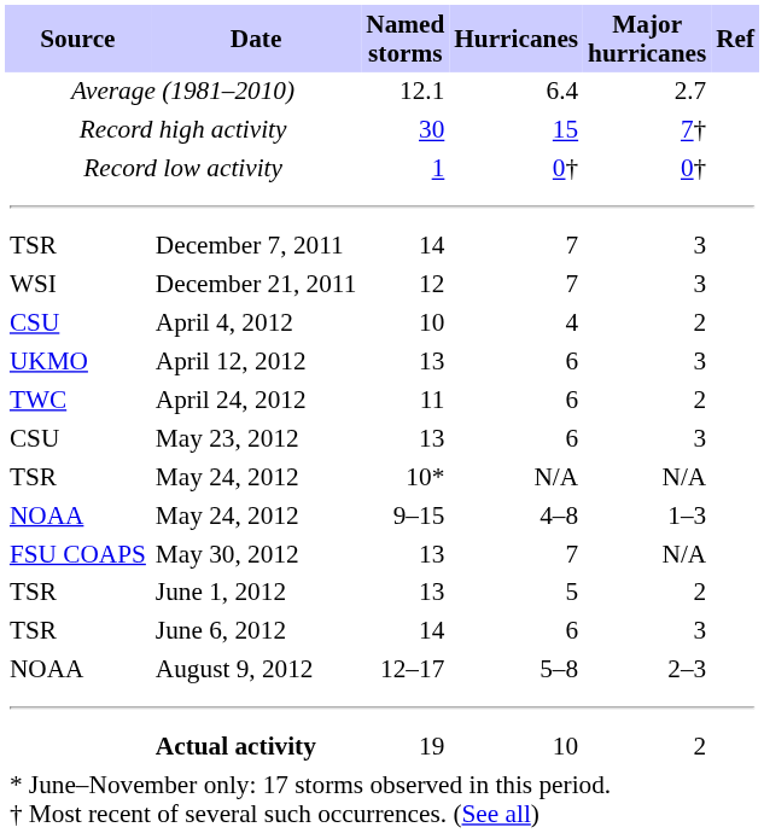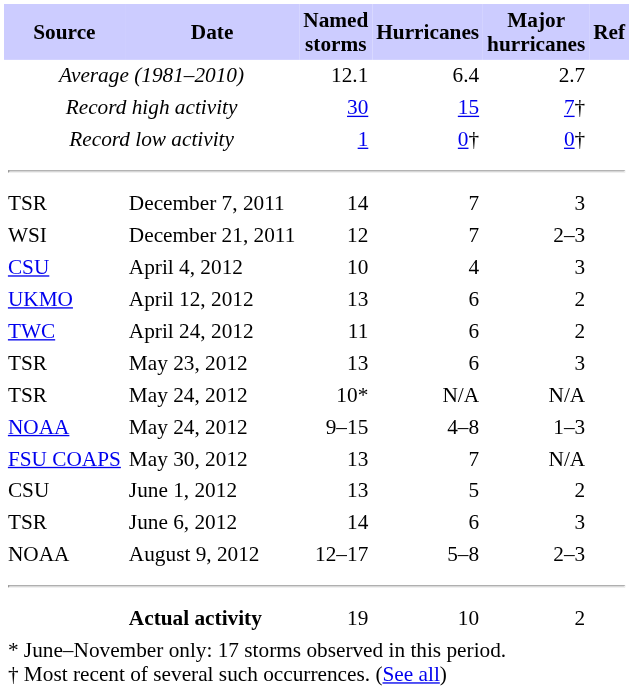December 21, 2011 | Major hurricanes: 3 -> 2–3
April 4, 2012 | Major hurricanes: 2 -> 3
April 12, 2012 | Major hurricanes: 3 -> 2
May 23, 2012 | Source: CSU -> TSR
June 1, 2012 | Source: TSR -> CSU
